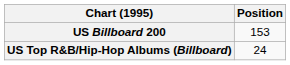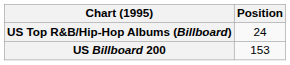rows swapped: US Billboard 200 <-> US Top R&B/Hip-Hop Albums (Billboard)
